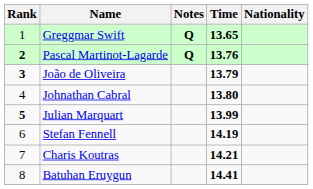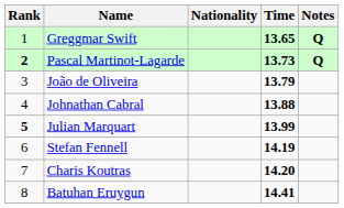columns swapped: Nationality <-> Notes
Pascal Martinot-Lagarde | Time: 13.76 -> 13.73
João de Oliveira | Rank: bold -> normal
Johnathan Cabral | Time: 13.80 -> 13.88
Charis Koutras | Time: 14.21 -> 14.20
